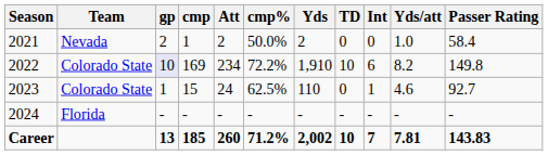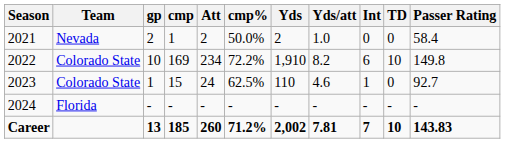columns swapped: TD <-> Yds/att
2022 | gp: lavender background -> no background
